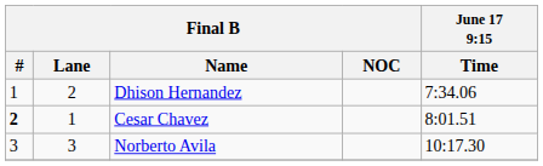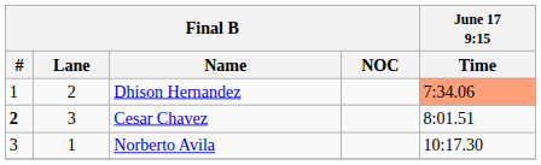Dhison Hernandez | June 17 9:15 / Time: no background -> lightsalmon background
Cesar Chavez | Final B / Lane: 1 -> 3
Norberto Avila | Final B / Lane: 3 -> 1
